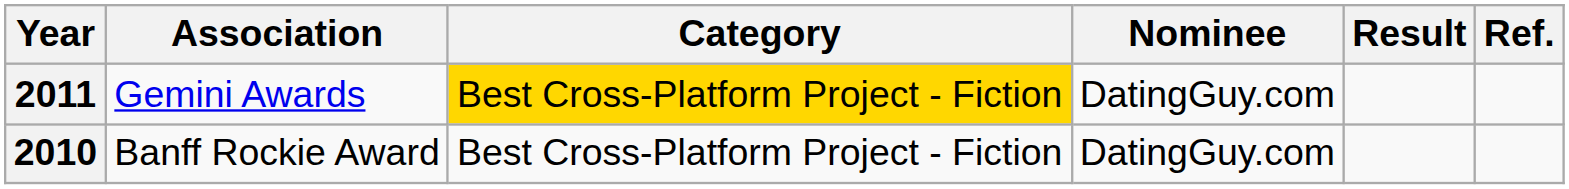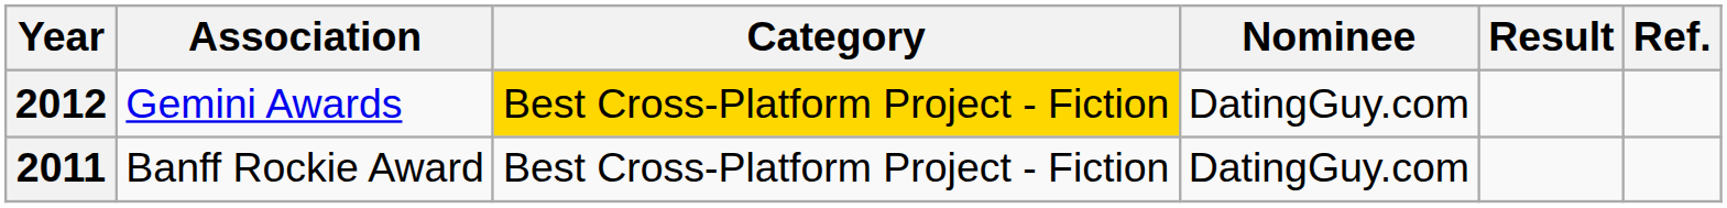Gemini Awards | Year: 2011 -> 2012
Banff Rockie Award | Year: 2010 -> 2011
